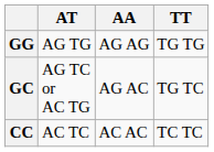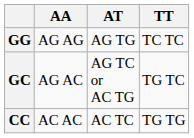columns swapped: AA <-> AT
GG | TT: TG TG -> TC TC
CC | TT: TC TC -> TG TG
